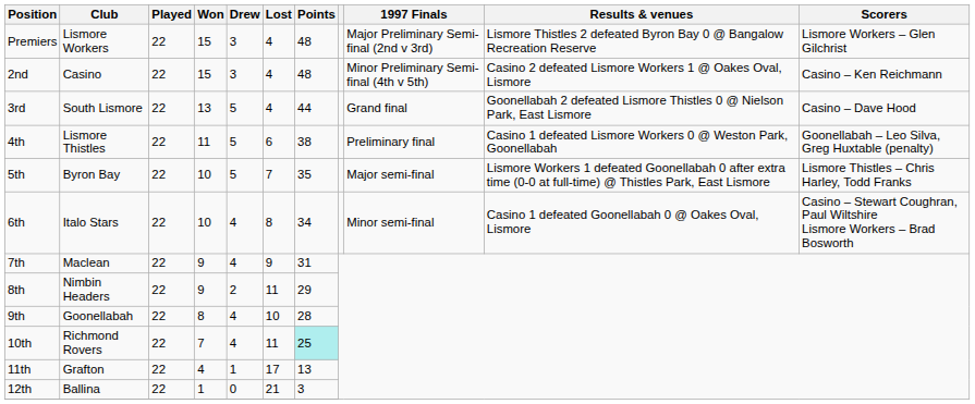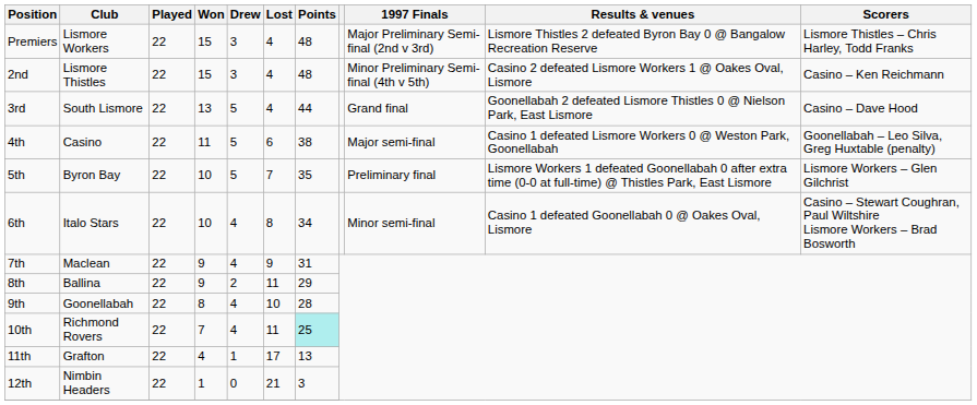Premiers | Scorers: Lismore Workers – Glen Gilchrist -> Lismore Thistles – Chris Harley, Todd Franks
2nd | Club: Casino -> Lismore Thistles
4th | Club: Lismore Thistles -> Casino
4th | 1997 Finals: Preliminary final -> Major semi-final
5th | 1997 Finals: Major semi-final -> Preliminary final
5th | Scorers: Lismore Thistles – Chris Harley, Todd Franks -> Lismore Workers – Glen Gilchrist
8th | Club: Nimbin Headers -> Ballina
12th | Club: Ballina -> Nimbin Headers
